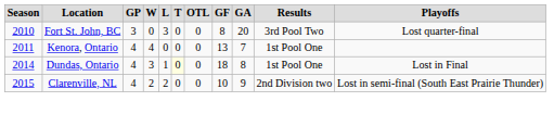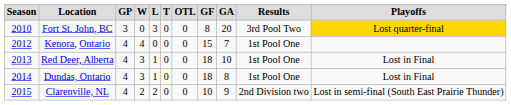Fort St. John, BC | Playoffs: no background -> gold background
Kenora, Ontario | Season: 2011 -> 2012
Kenora, Ontario | GF: 13 -> 15
+ row: 2013 | Red Deer, Alberta | 4 | 3 | 1 | 0 | 0 | 18 | 10 | 1st Pool One | Lost in Final
